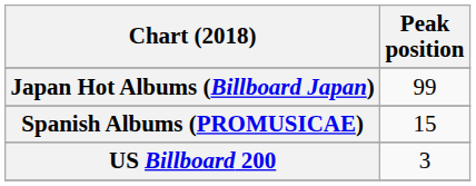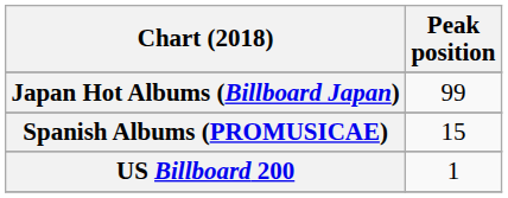US Billboard 200 | Peak position: 3 -> 1
